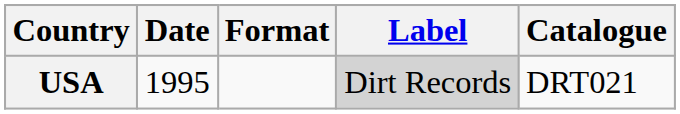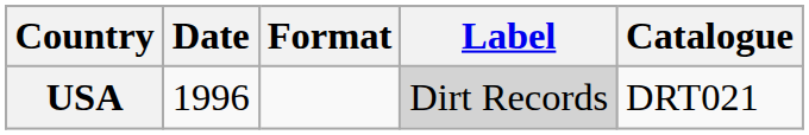USA | Date: 1995 -> 1996
